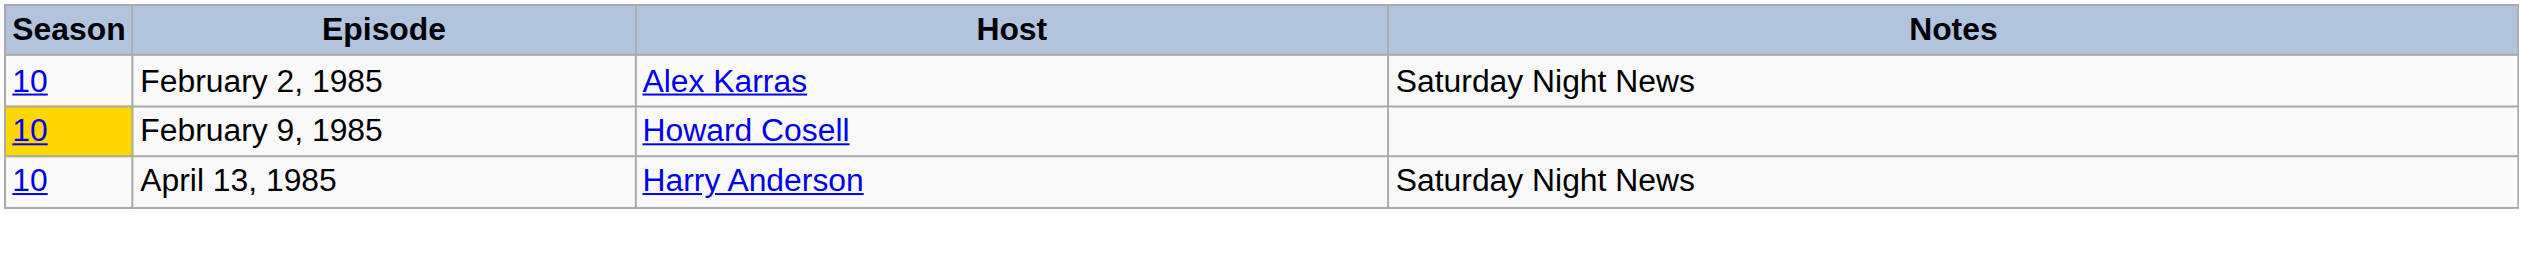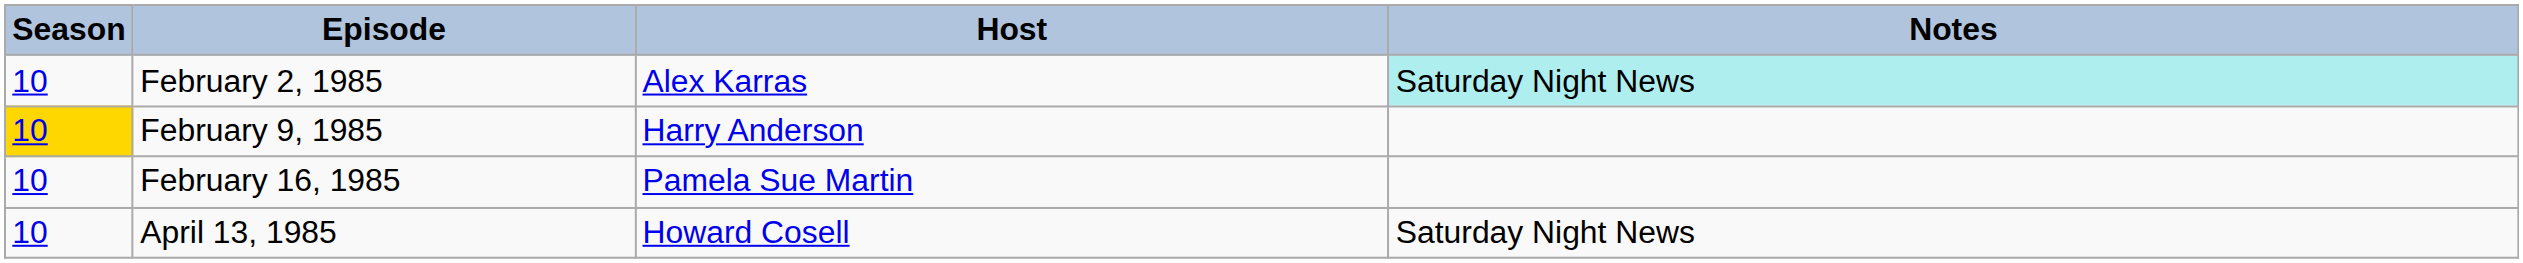February 2, 1985 | Notes: no background -> paleturquoise background
February 9, 1985 | Host: Howard Cosell -> Harry Anderson
+ row: 10 | February 16, 1985 | Pamela Sue Martin
April 13, 1985 | Host: Harry Anderson -> Howard Cosell
